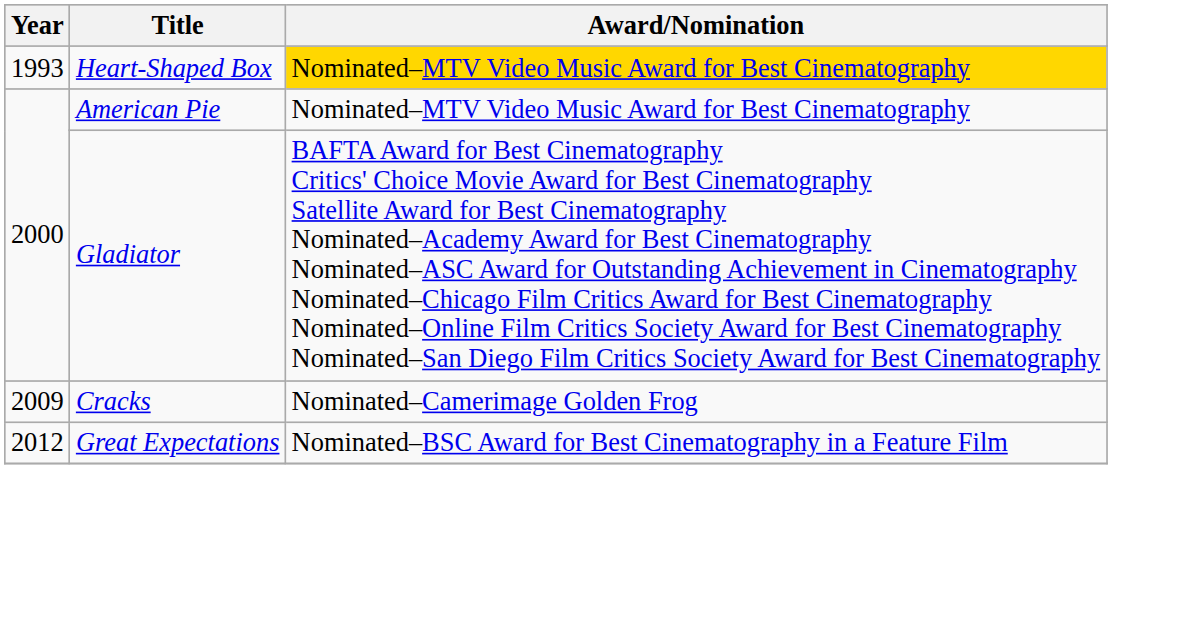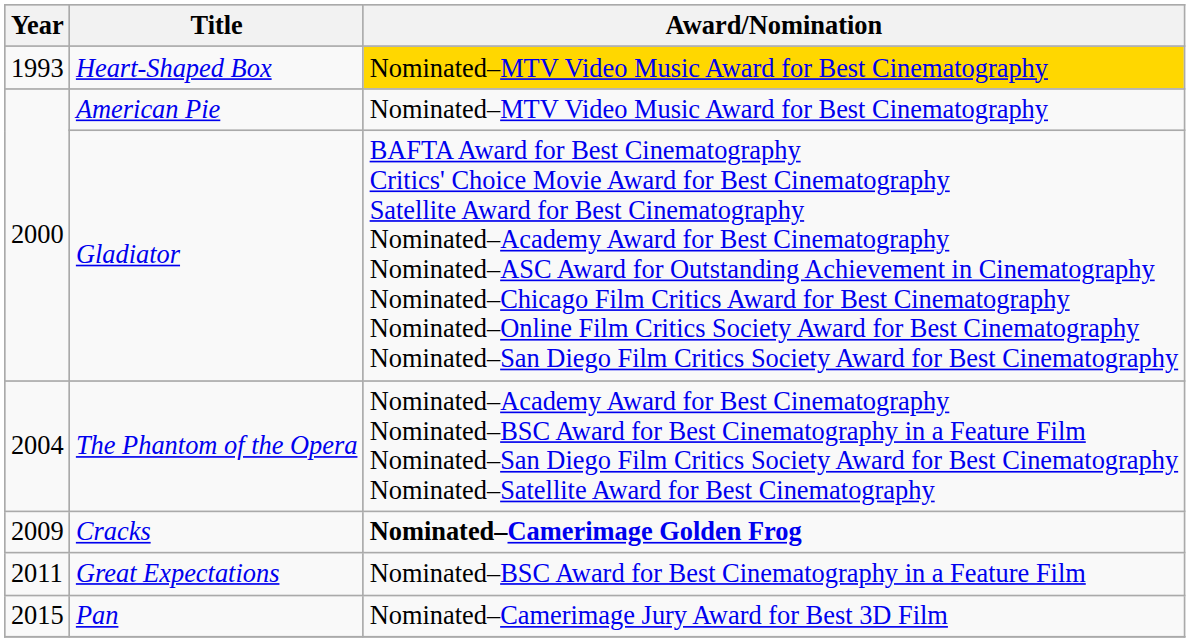+ row: 2004 | The Phantom of the Opera | Nominated–Academy Award for Best Cinematography Nominated–BSC Award for Best Cinematography in a Feature Film Nominated–San Diego Film Critics Society Award for Best Cinematography Nominated–Satellite Award for Best Cinematography
Cracks | Award/Nomination: normal -> bold
Great Expectations | Year: 2012 -> 2011
+ row: 2015 | Pan | Nominated–Camerimage Jury Award for Best 3D Film
